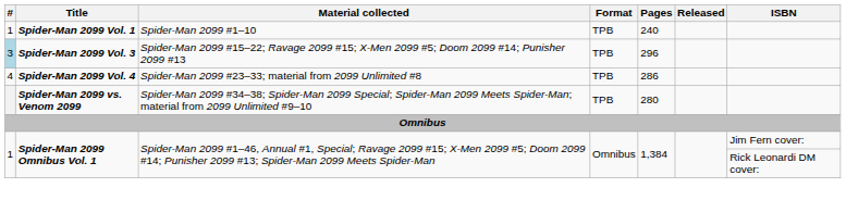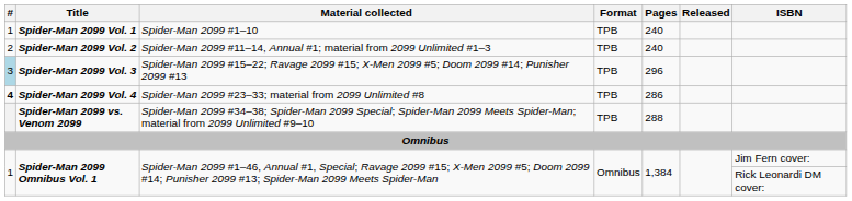+ row: 2 | Spider-Man 2099 Vol. 2 | Spider-Man 2099 #11–14, Annual #1; material from 2099 Unlimited #1–3 | TPB | 240
Spider-Man 2099 Vol. 4 | #: normal -> bold
Spider-Man 2099 vs. Venom 2099 | Pages: 280 -> 288
